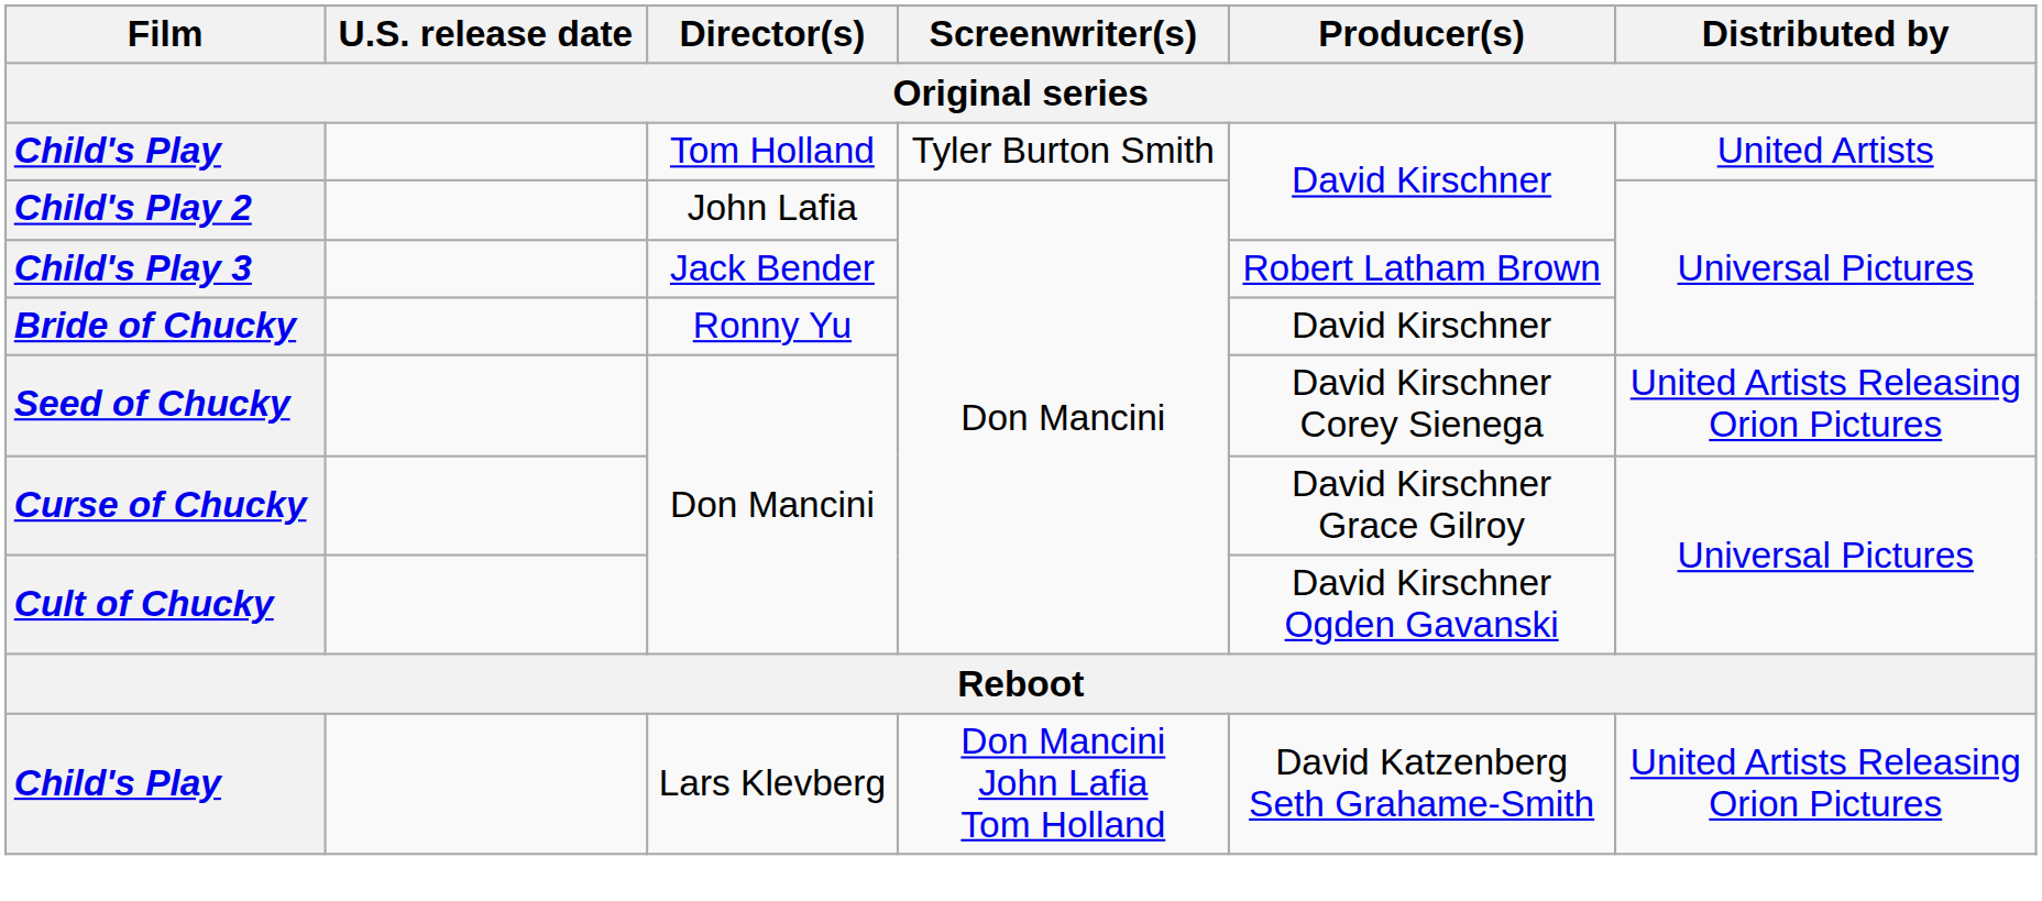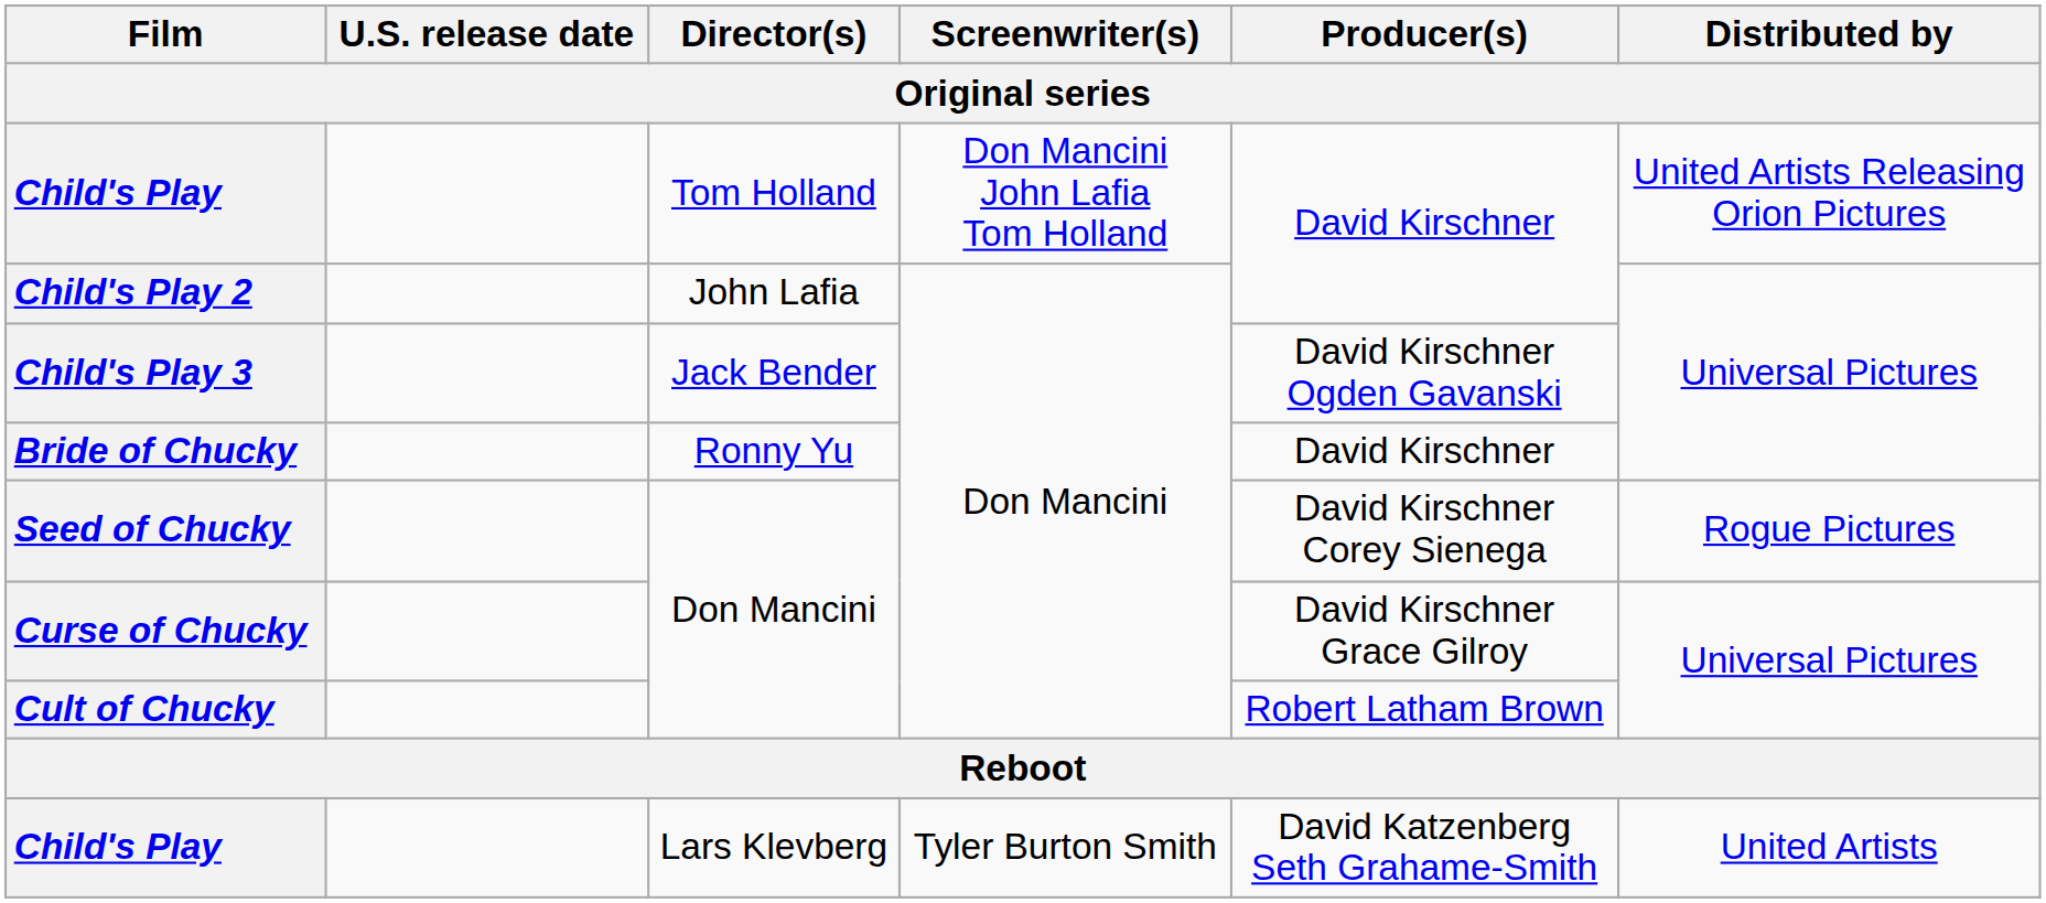Child's Play / Tom Holland | Screenwriter(s): Tyler Burton Smith -> Don Mancini John Lafia Tom Holland
Child's Play / Tom Holland | Distributed by: United Artists -> United Artists Releasing Orion Pictures
Child's Play 3 | Producer(s): Robert Latham Brown -> David Kirschner Ogden Gavanski
Seed of Chucky | Distributed by: United Artists Releasing Orion Pictures -> Rogue Pictures
Cult of Chucky | Producer(s): David Kirschner Ogden Gavanski -> Robert Latham Brown
Child's Play / Lars Klevberg | Screenwriter(s): Don Mancini John Lafia Tom Holland -> Tyler Burton Smith
Child's Play / Lars Klevberg | Distributed by: United Artists Releasing Orion Pictures -> United Artists
